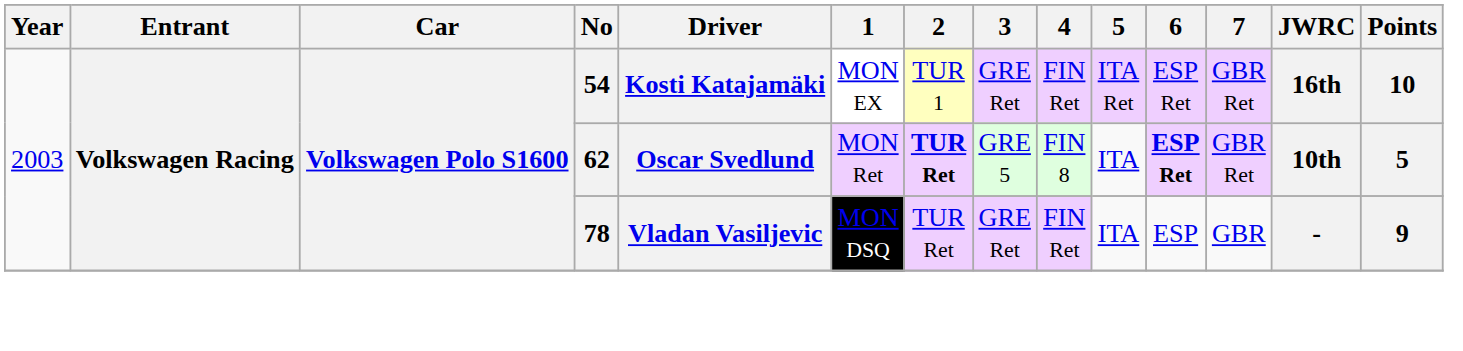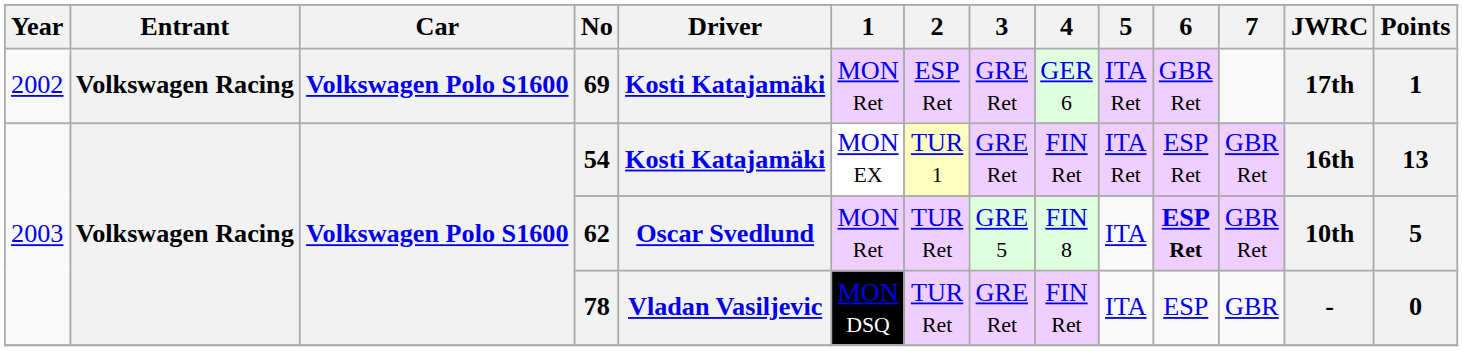+ row: 2002 | Volkswagen Racing | Volkswagen Polo S1600 | 69 | Kosti Katajamäki | MON Ret | ESP Ret | GRE Ret | GER 6 | ITA Ret | GBR Ret | 17th | 1
54 | Points: 10 -> 13
62 | 2: bold -> normal
78 | Points: 9 -> 0
